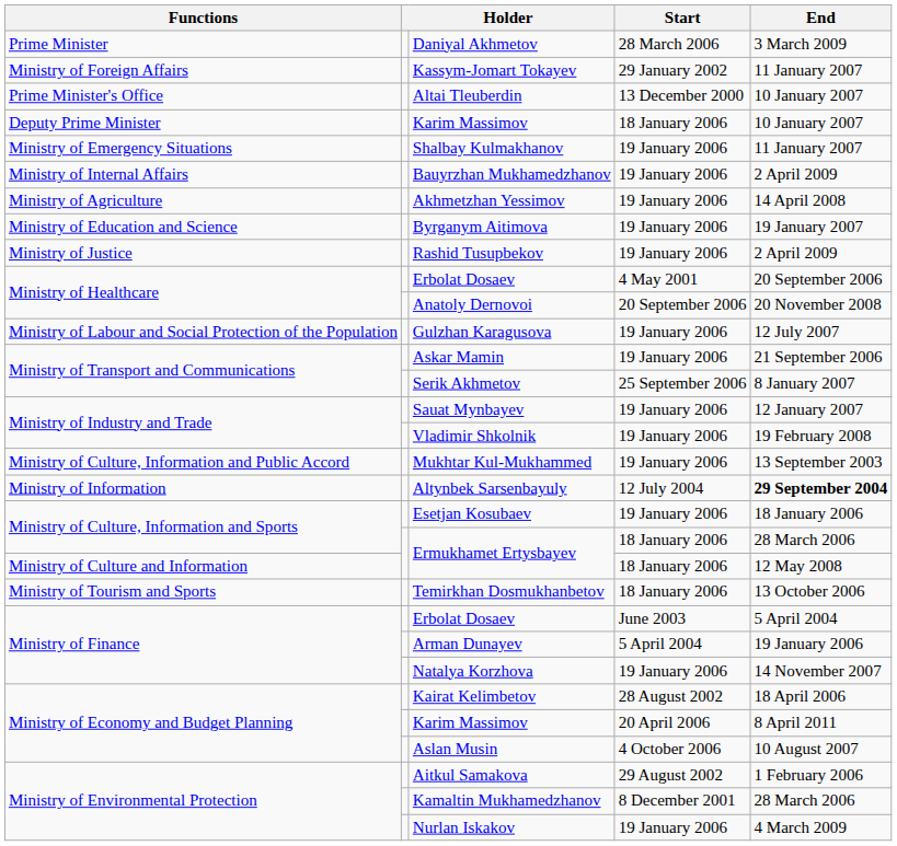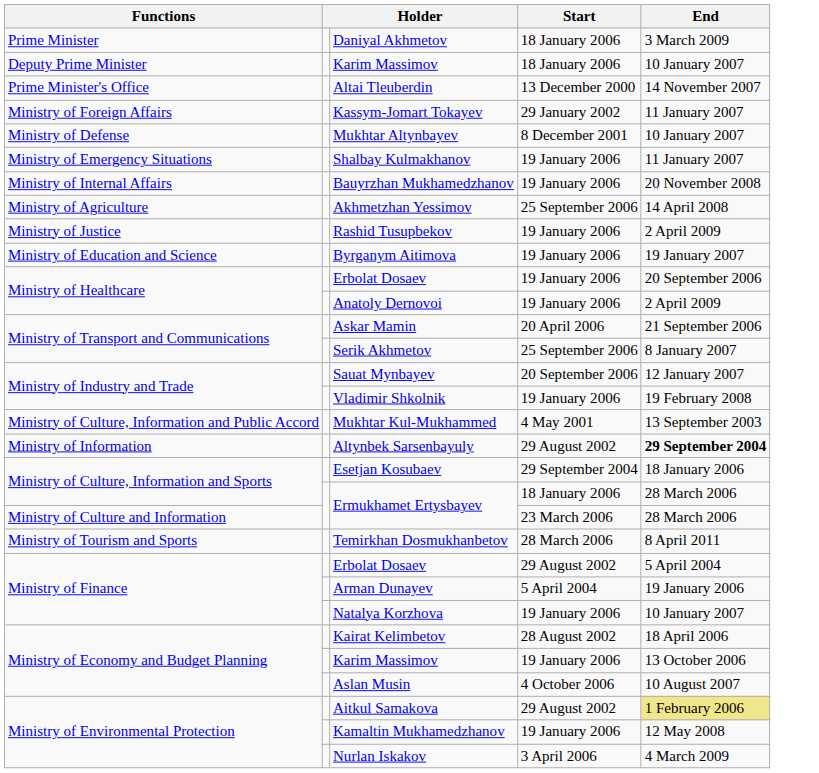Daniyal Akhmetov | Start: 28 March 2006 -> 18 January 2006
rows swapped: Deputy Prime Minister / Karim Massimov <-> Kassym-Jomart Tokayev
Altai Tleuberdin | End: 10 January 2007 -> 14 November 2007
+ row: Ministry of Defense | Mukhtar Altynbayev | 8 December 2001 | 10 January 2007
Bauyrzhan Mukhamedzhanov | End: 2 April 2009 -> 20 November 2008
Akhmetzhan Yessimov | Start: 19 January 2006 -> 25 September 2006
rows swapped: Rashid Tusupbekov <-> Byrganym Aitimova
Ministry of Healthcare / Erbolat Dosaev | Start: 4 May 2001 -> 19 January 2006
Anatoly Dernovoi | Start: 20 September 2006 -> 19 January 2006
Anatoly Dernovoi | End: 20 November 2008 -> 2 April 2009
- row: Ministry of Labour and Social Protection of the Population | Gulzhan Karagusova | 19 January 2006 | 12 July 2007
Askar Mamin | Start: 19 January 2006 -> 20 April 2006
Sauat Mynbayev | Start: 19 January 2006 -> 20 September 2006
Mukhtar Kul-Mukhammed | Start: 19 January 2006 -> 4 May 2001
Altynbek Sarsenbayuly | Start: 12 July 2004 -> 29 August 2002
Esetjan Kosubaev | Start: 19 January 2006 -> 29 September 2004
Ministry of Culture and Information / Ermukhamet Ertysbayev | Start: 18 January 2006 -> 23 March 2006
Ministry of Culture and Information / Ermukhamet Ertysbayev | End: 12 May 2008 -> 28 March 2006
Temirkhan Dosmukhanbetov | Start: 18 January 2006 -> 28 March 2006
Temirkhan Dosmukhanbetov | End: 13 October 2006 -> 8 April 2011
Ministry of Finance / Erbolat Dosaev | Start: June 2003 -> 29 August 2002
Natalya Korzhova | End: 14 November 2007 -> 10 January 2007
Ministry of Economy and Budget Planning / Karim Massimov | Start: 20 April 2006 -> 19 January 2006
Ministry of Economy and Budget Planning / Karim Massimov | End: 8 April 2011 -> 13 October 2006
Aitkul Samakova | End: no background -> khaki background
Kamaltin Mukhamedzhanov | Start: 8 December 2001 -> 19 January 2006
Kamaltin Mukhamedzhanov | End: 28 March 2006 -> 12 May 2008
Nurlan Iskakov | Start: 19 January 2006 -> 3 April 2006
